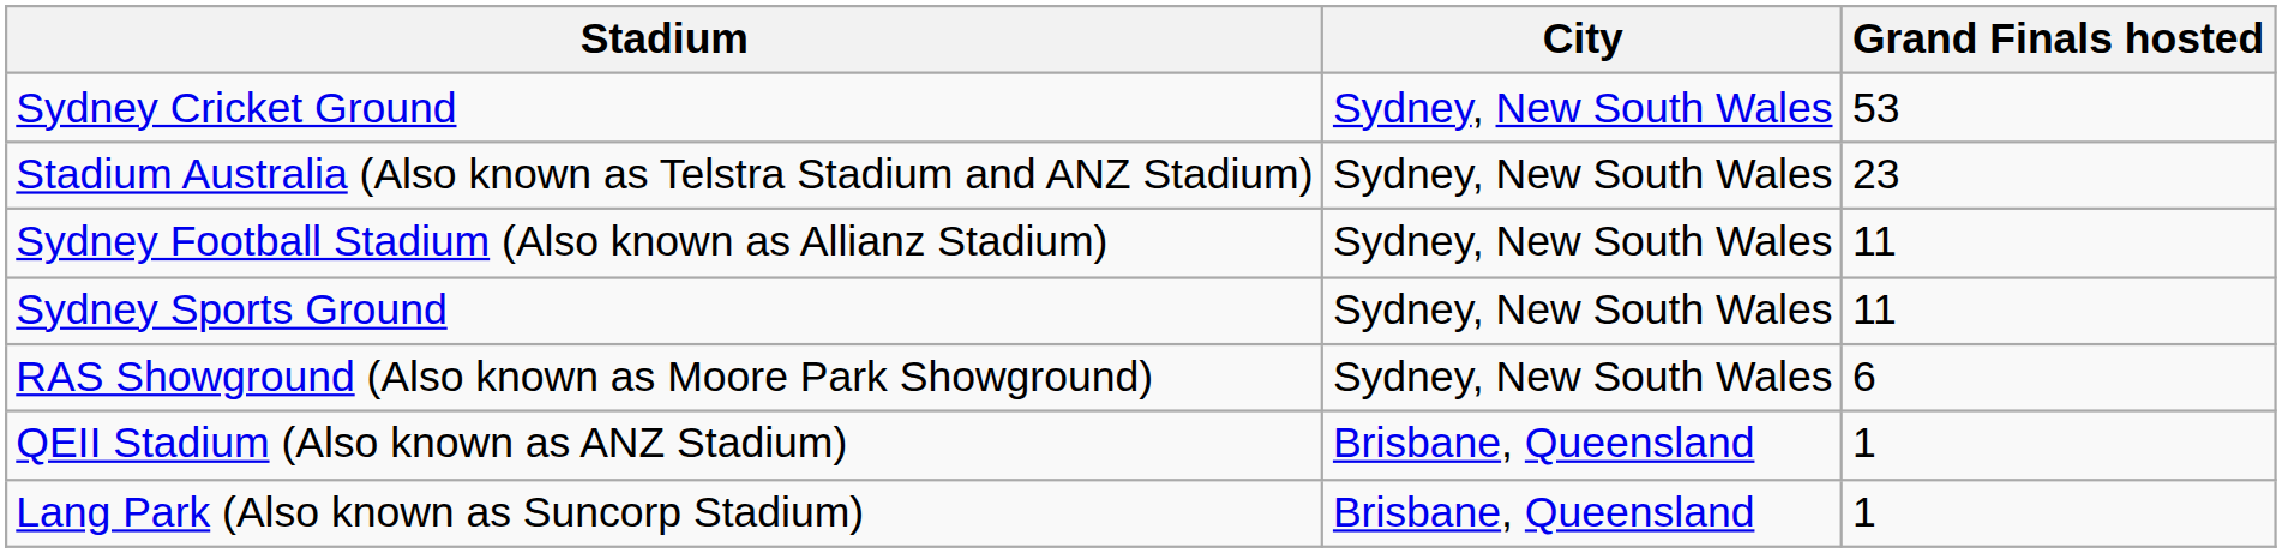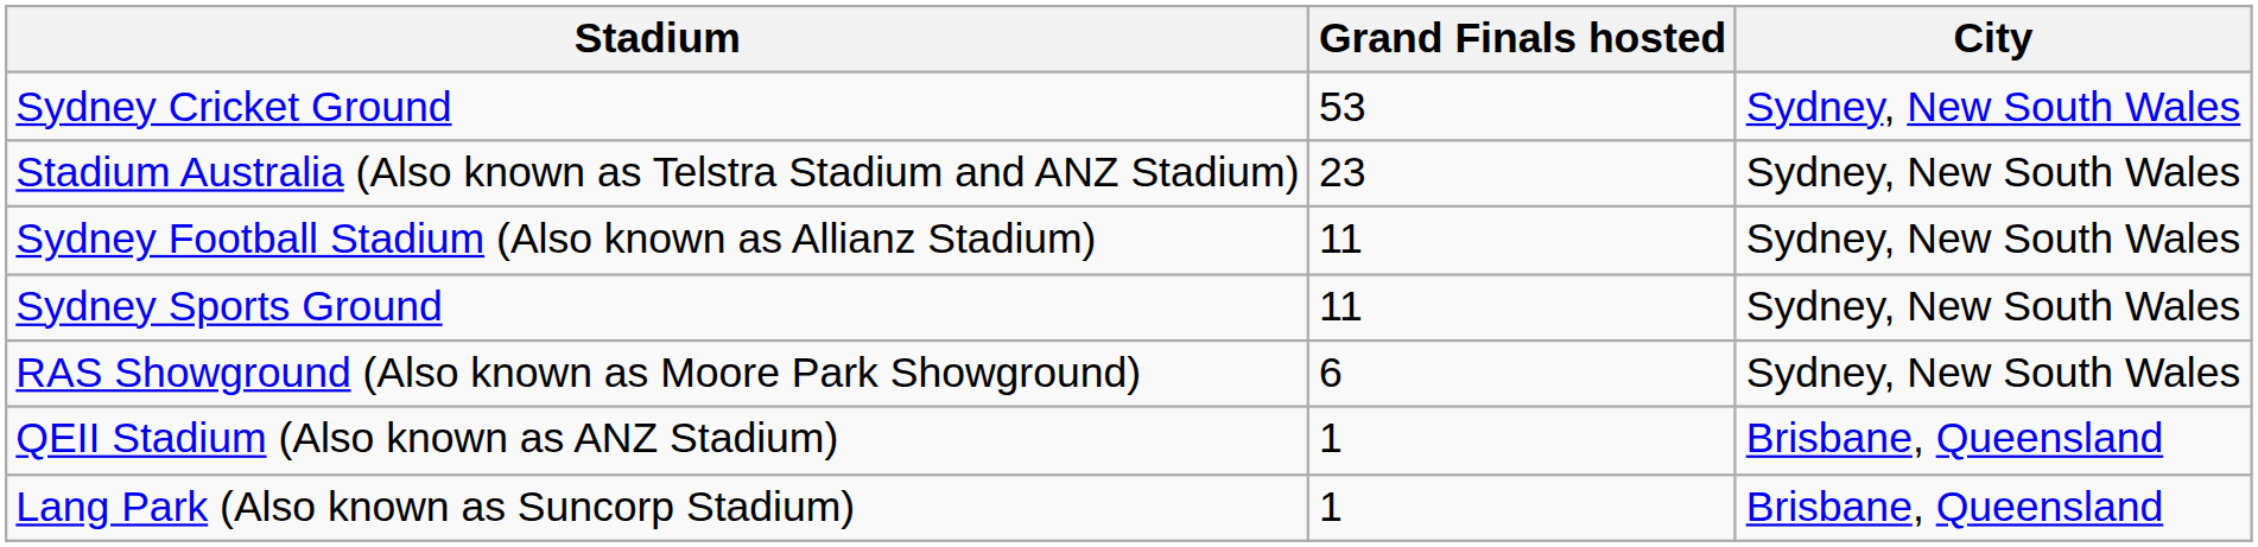columns swapped: City <-> Grand Finals hosted
